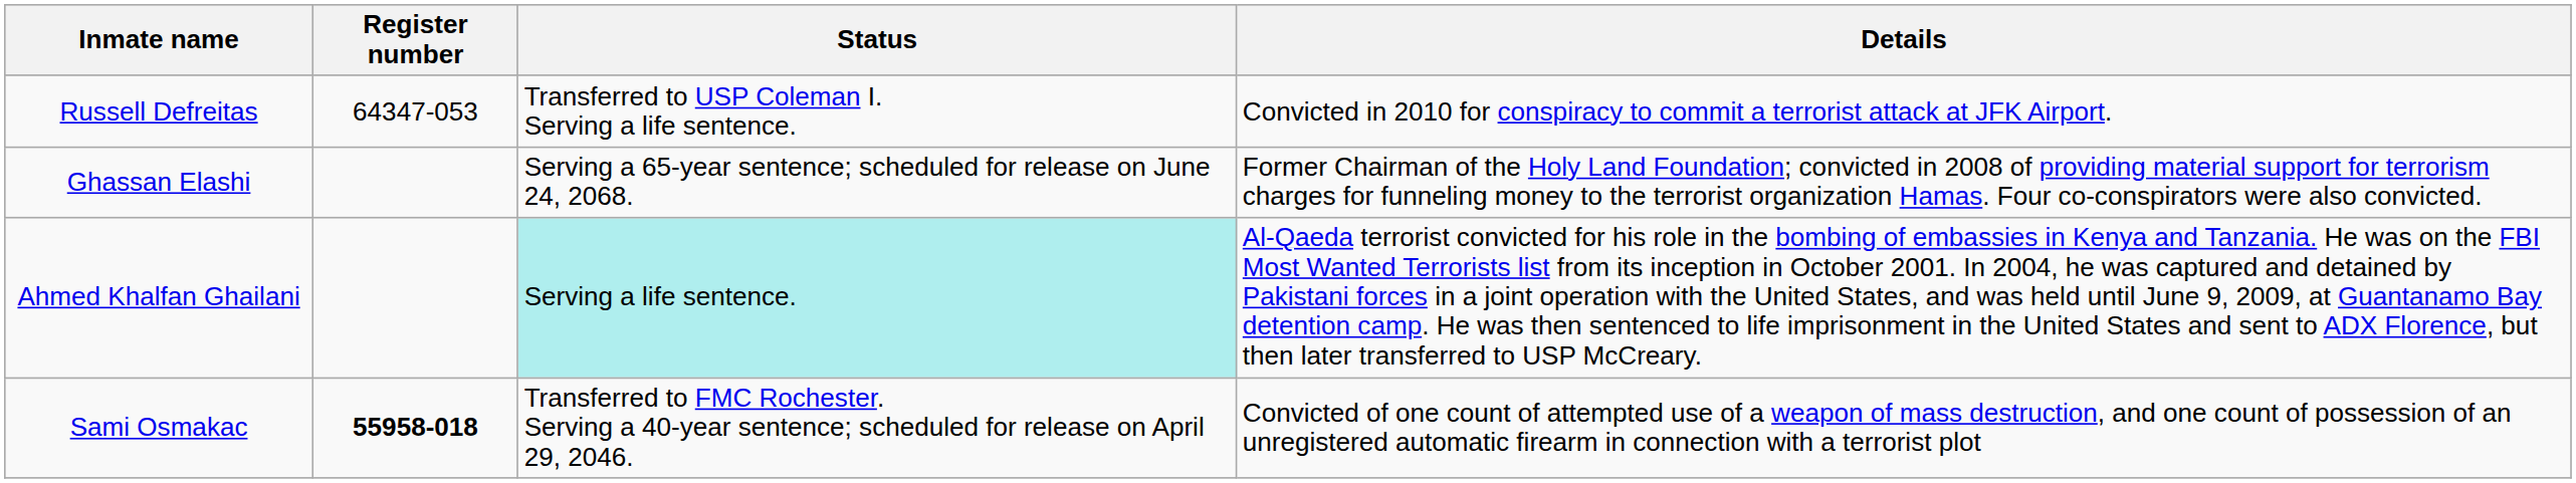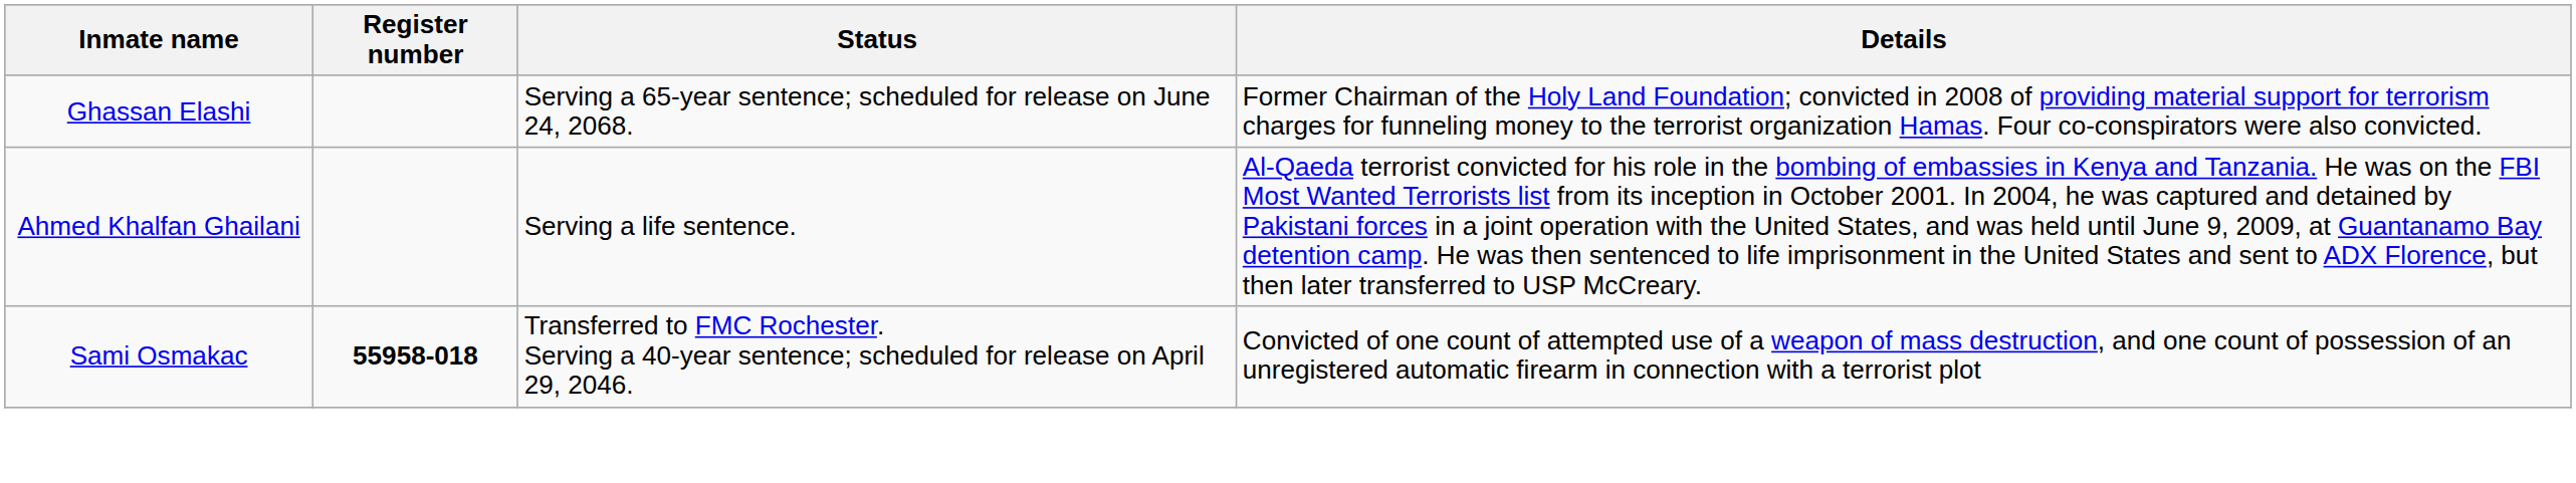- row: Russell Defreitas | 64347-053 | Transferred to USP Coleman I. Serving a life sentence. | Convicted in 2010 for conspiracy to commit a terrorist attack at JFK Airport.
Ahmed Khalfan Ghailani | Status: paleturquoise background -> no background
